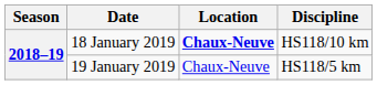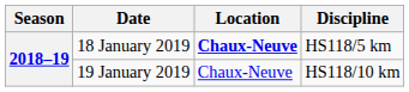18 January 2019 | Discipline: HS118/10 km -> HS118/5 km
19 January 2019 | Discipline: HS118/5 km -> HS118/10 km
